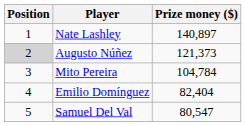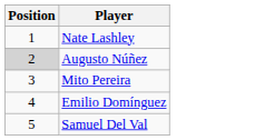- column: Prize money ($) | 140,897 | 121,373 | 104,784 | 82,404 | 80,547
